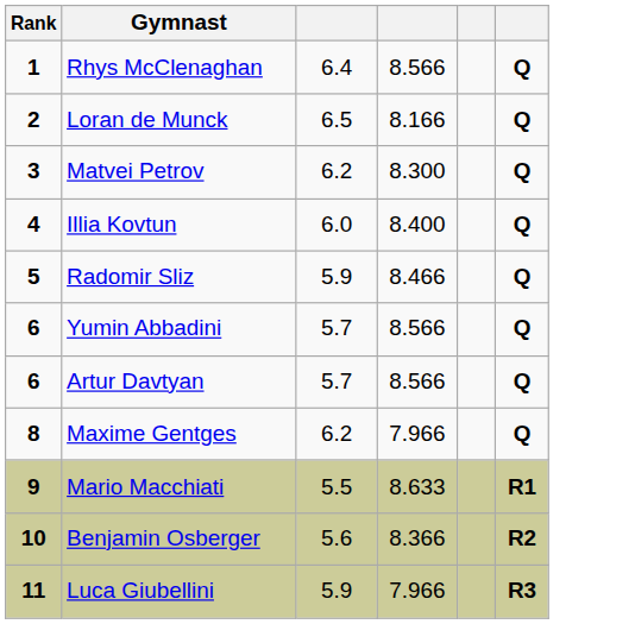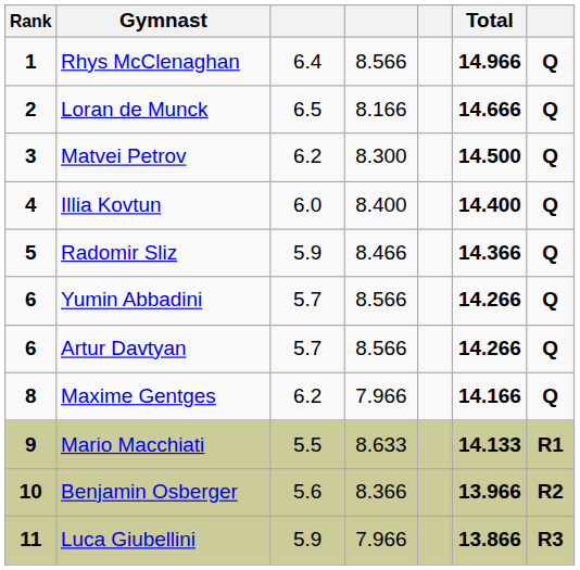+ column: Total | 14.966 | 14.666 | 14.500 | 14.400 | 14.366 | 14.266 | 14.266 | 14.166 | 14.133 | 13.966 | 13.866
